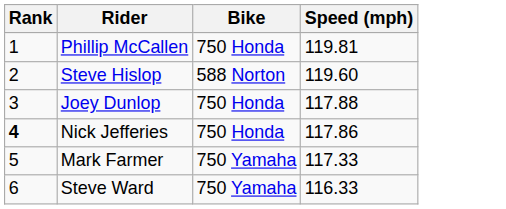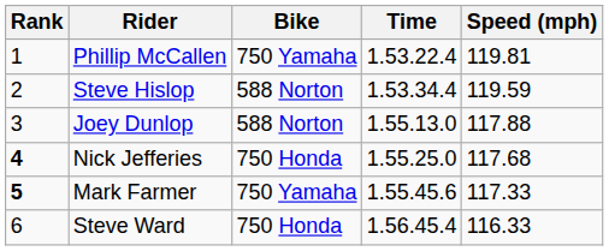+ column: Time | 1.53.22.4 | 1.53.34.4 | 1.55.13.0 | 1.55.25.0 | 1.55.45.6 | 1.56.45.4
Phillip McCallen | Bike: 750 Honda -> 750 Yamaha
Steve Hislop | Speed (mph): 119.60 -> 119.59
Joey Dunlop | Bike: 750 Honda -> 588 Norton
Nick Jefferies | Speed (mph): 117.86 -> 117.68
Mark Farmer | Rank: normal -> bold
Steve Ward | Bike: 750 Yamaha -> 750 Honda
